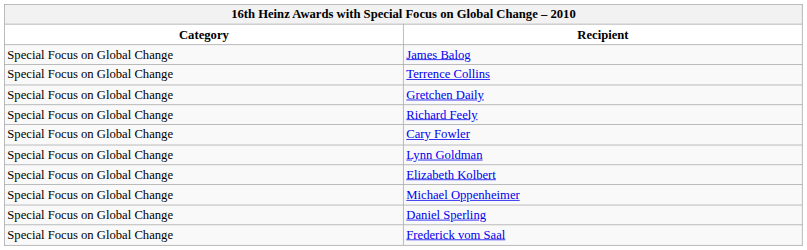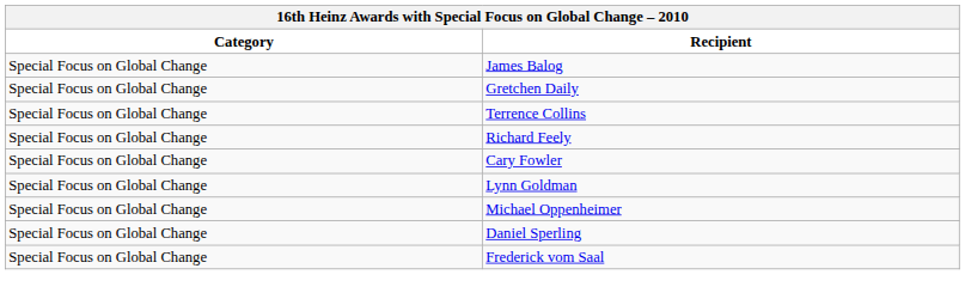rows swapped: Terrence Collins <-> Gretchen Daily
- row: Special Focus on Global Change | Elizabeth Kolbert
